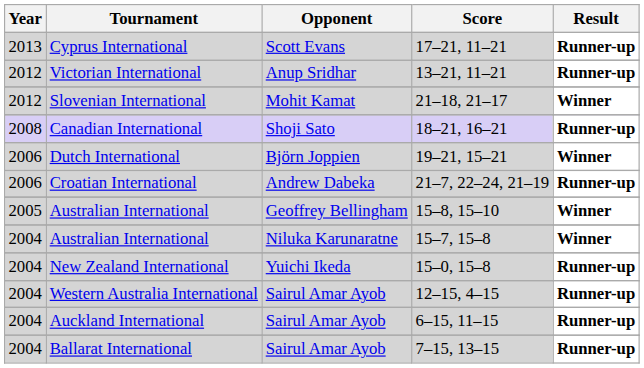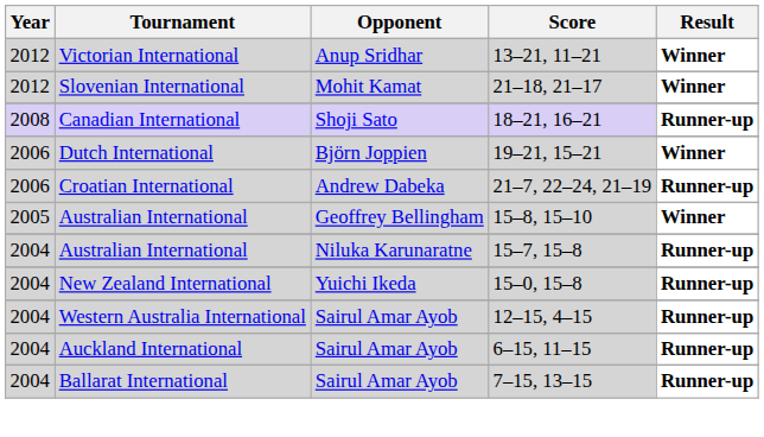- row: 2013 | Cyprus International | Scott Evans | 17–21, 11–21 | Runner-up
Victorian International | Result: Runner-up -> Winner
Australian International / 15–7, 15–8 | Result: Winner -> Runner-up
